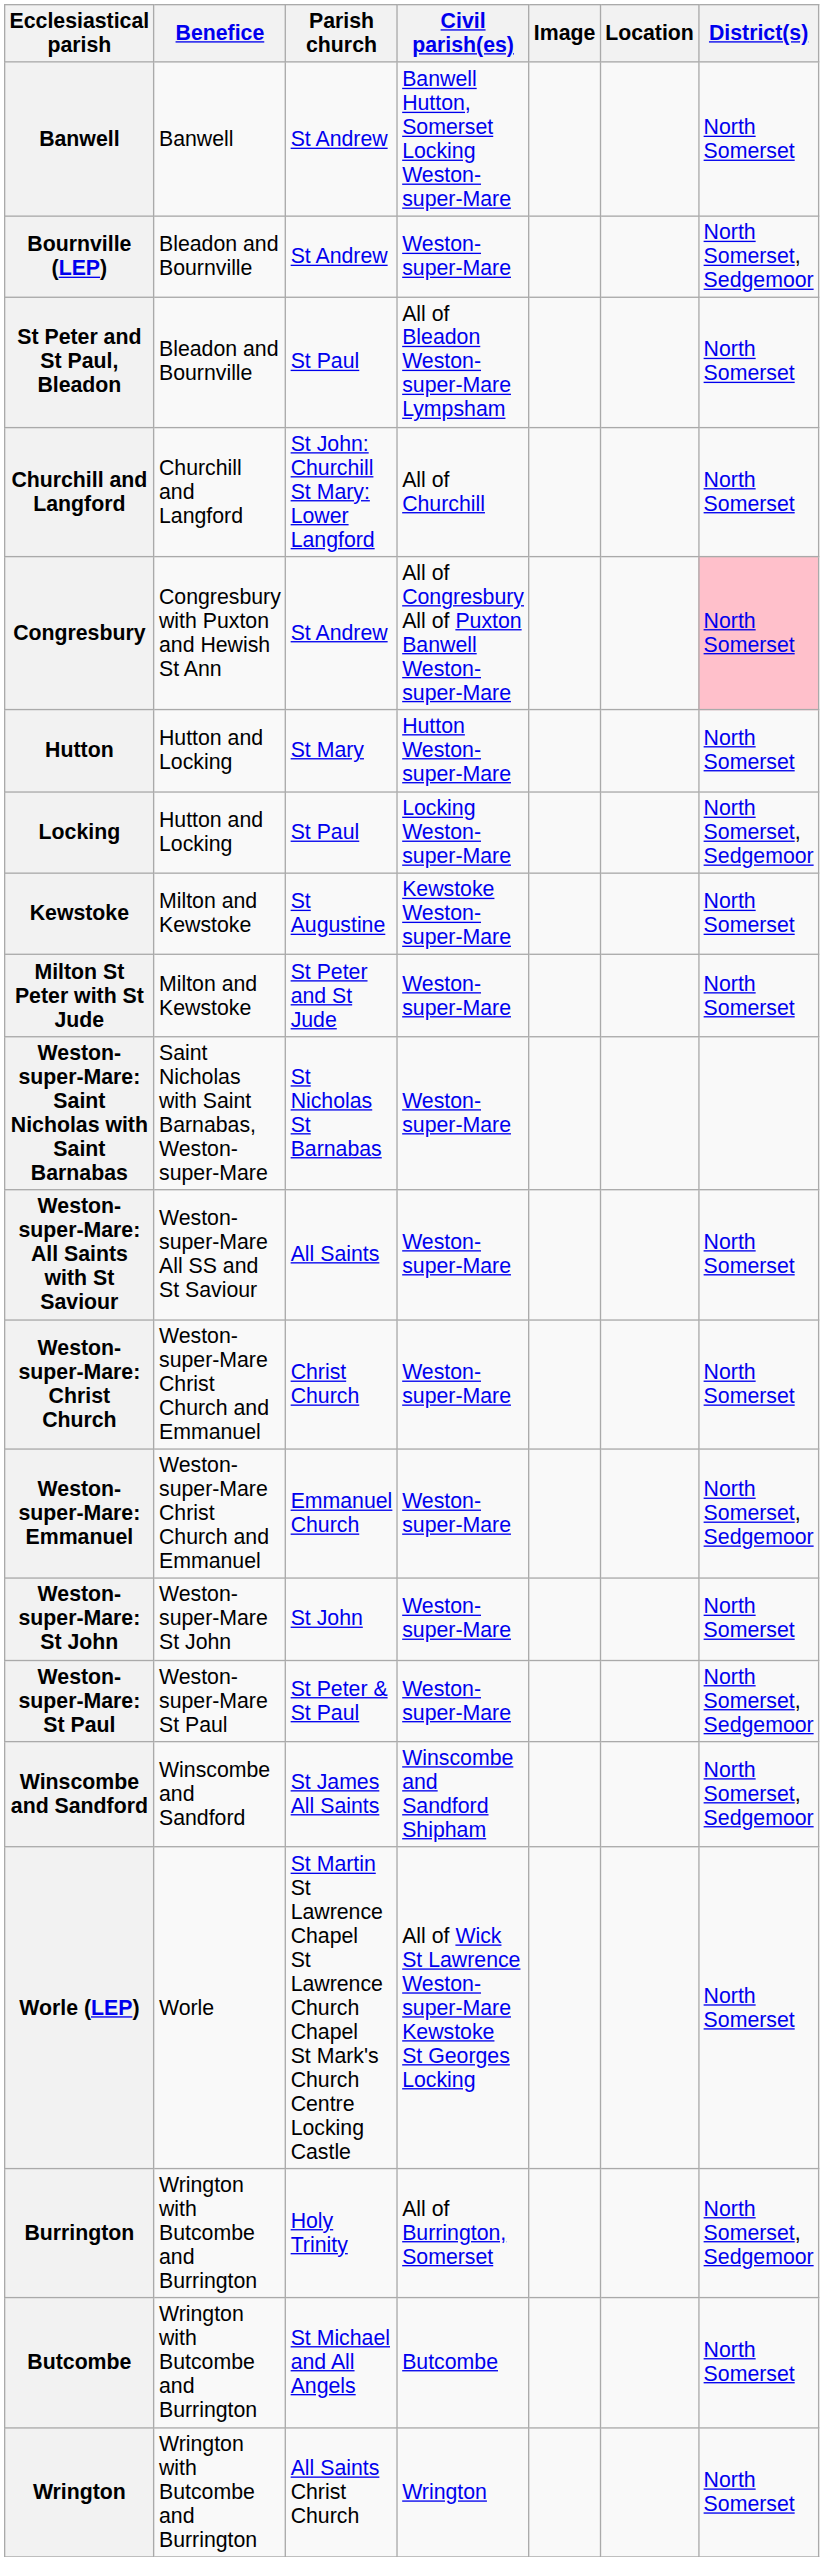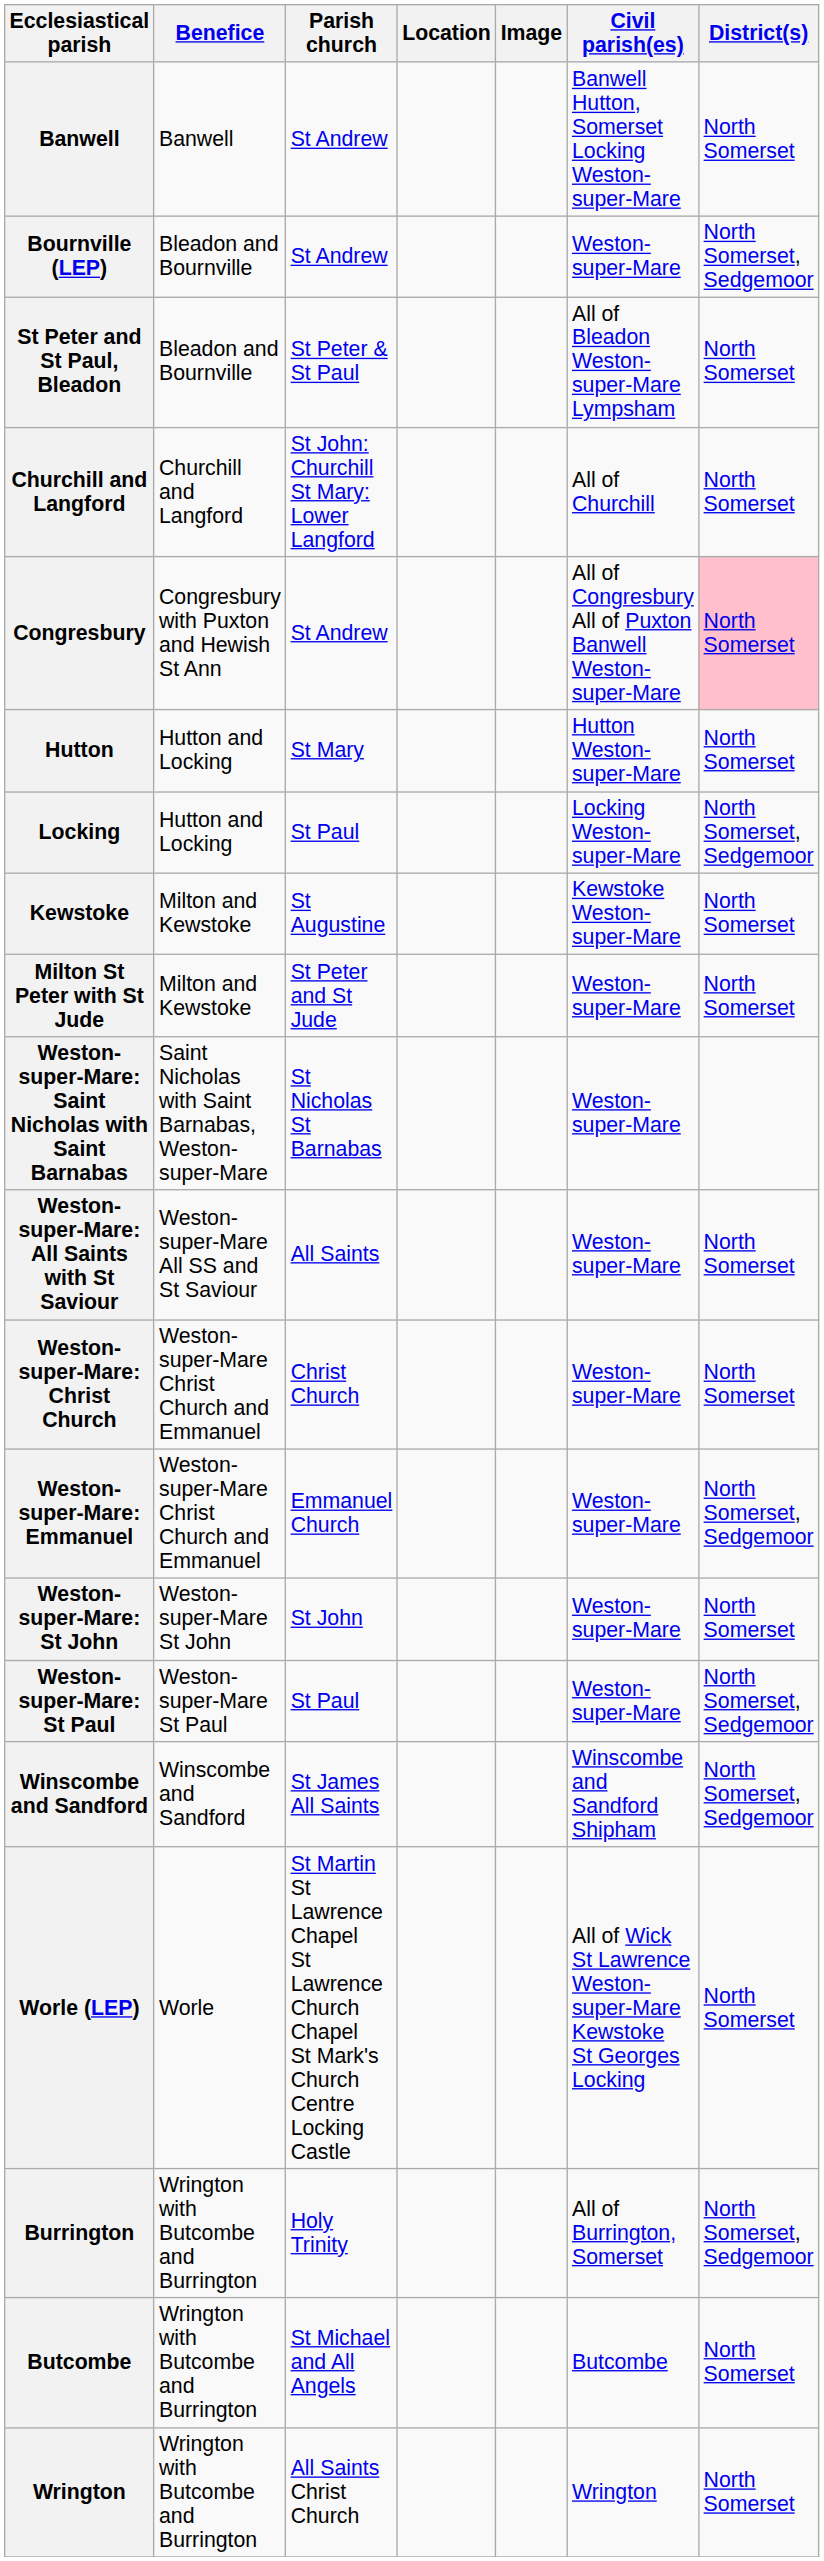columns swapped: Location <-> Civil parish(es)
St Peter and St Paul, Bleadon | Parish church: St Paul -> St Peter & St Paul
Weston-super-Mare: St Paul | Parish church: St Peter & St Paul -> St Paul
